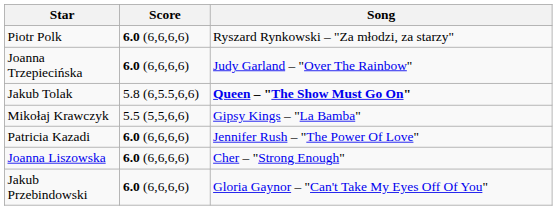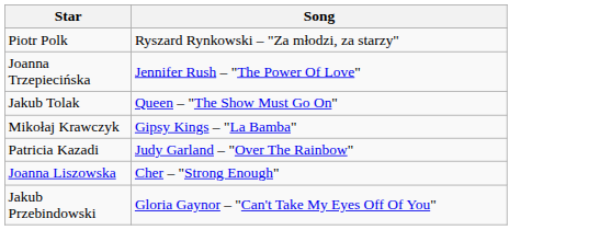- column: Score | 6.0 (6,6,6,6) | 6.0 (6,6,6,6) | 5.8 (6,5.5,6,6) | 5.5 (5,5,6,6) | 6.0 (6,6,6,6) | 6.0 (6,6,6,6) | 6.0 (6,6,6,6)
Joanna Trzepiecińska | Song: Judy Garland – "Over The Rainbow" -> Jennifer Rush – "The Power Of Love"
Jakub Tolak | Song: bold -> normal
Patricia Kazadi | Song: Jennifer Rush – "The Power Of Love" -> Judy Garland – "Over The Rainbow"
